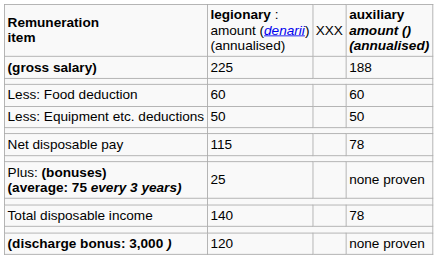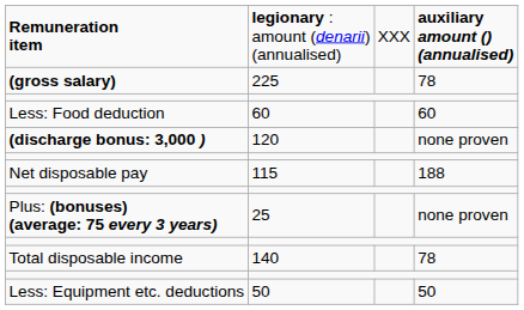(gross salary) | column 4: 188 -> 78
rows swapped: Less: Equipment etc. deductions <-> (discharge bonus: 3,000 )
Net disposable pay | column 4: 78 -> 188
